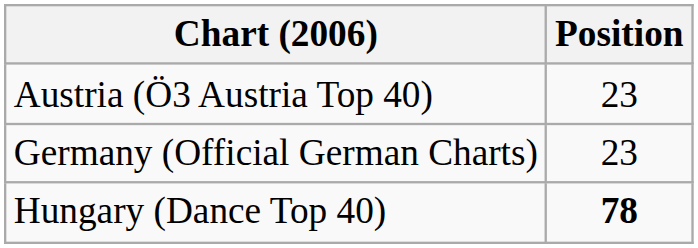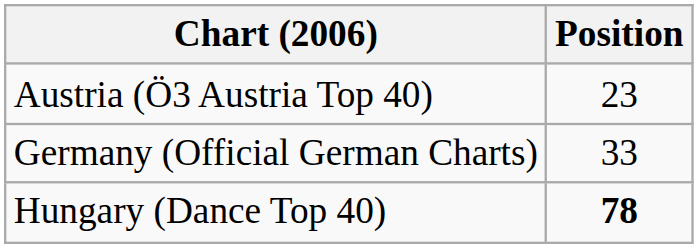Germany (Official German Charts) | Position: 23 -> 33
